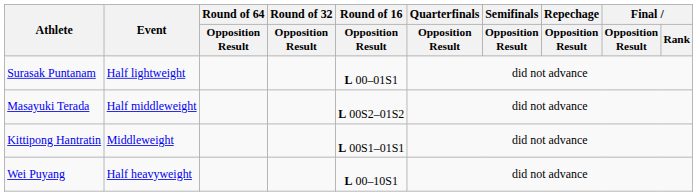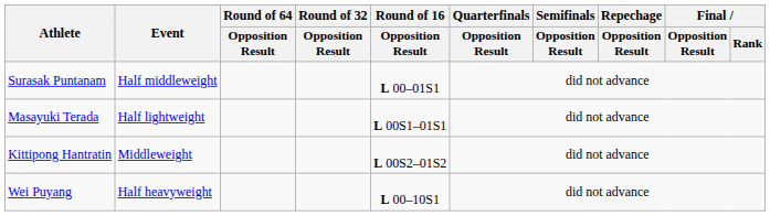Surasak Puntanam | Event: Half lightweight -> Half middleweight
Masayuki Terada | Event: Half middleweight -> Half lightweight
Masayuki Terada | Round of 16 / Opposition Result: L 00S2–01S2 -> L 00S1–01S1
Kittipong Hantratin | Round of 16 / Opposition Result: L 00S1–01S1 -> L 00S2–01S2
